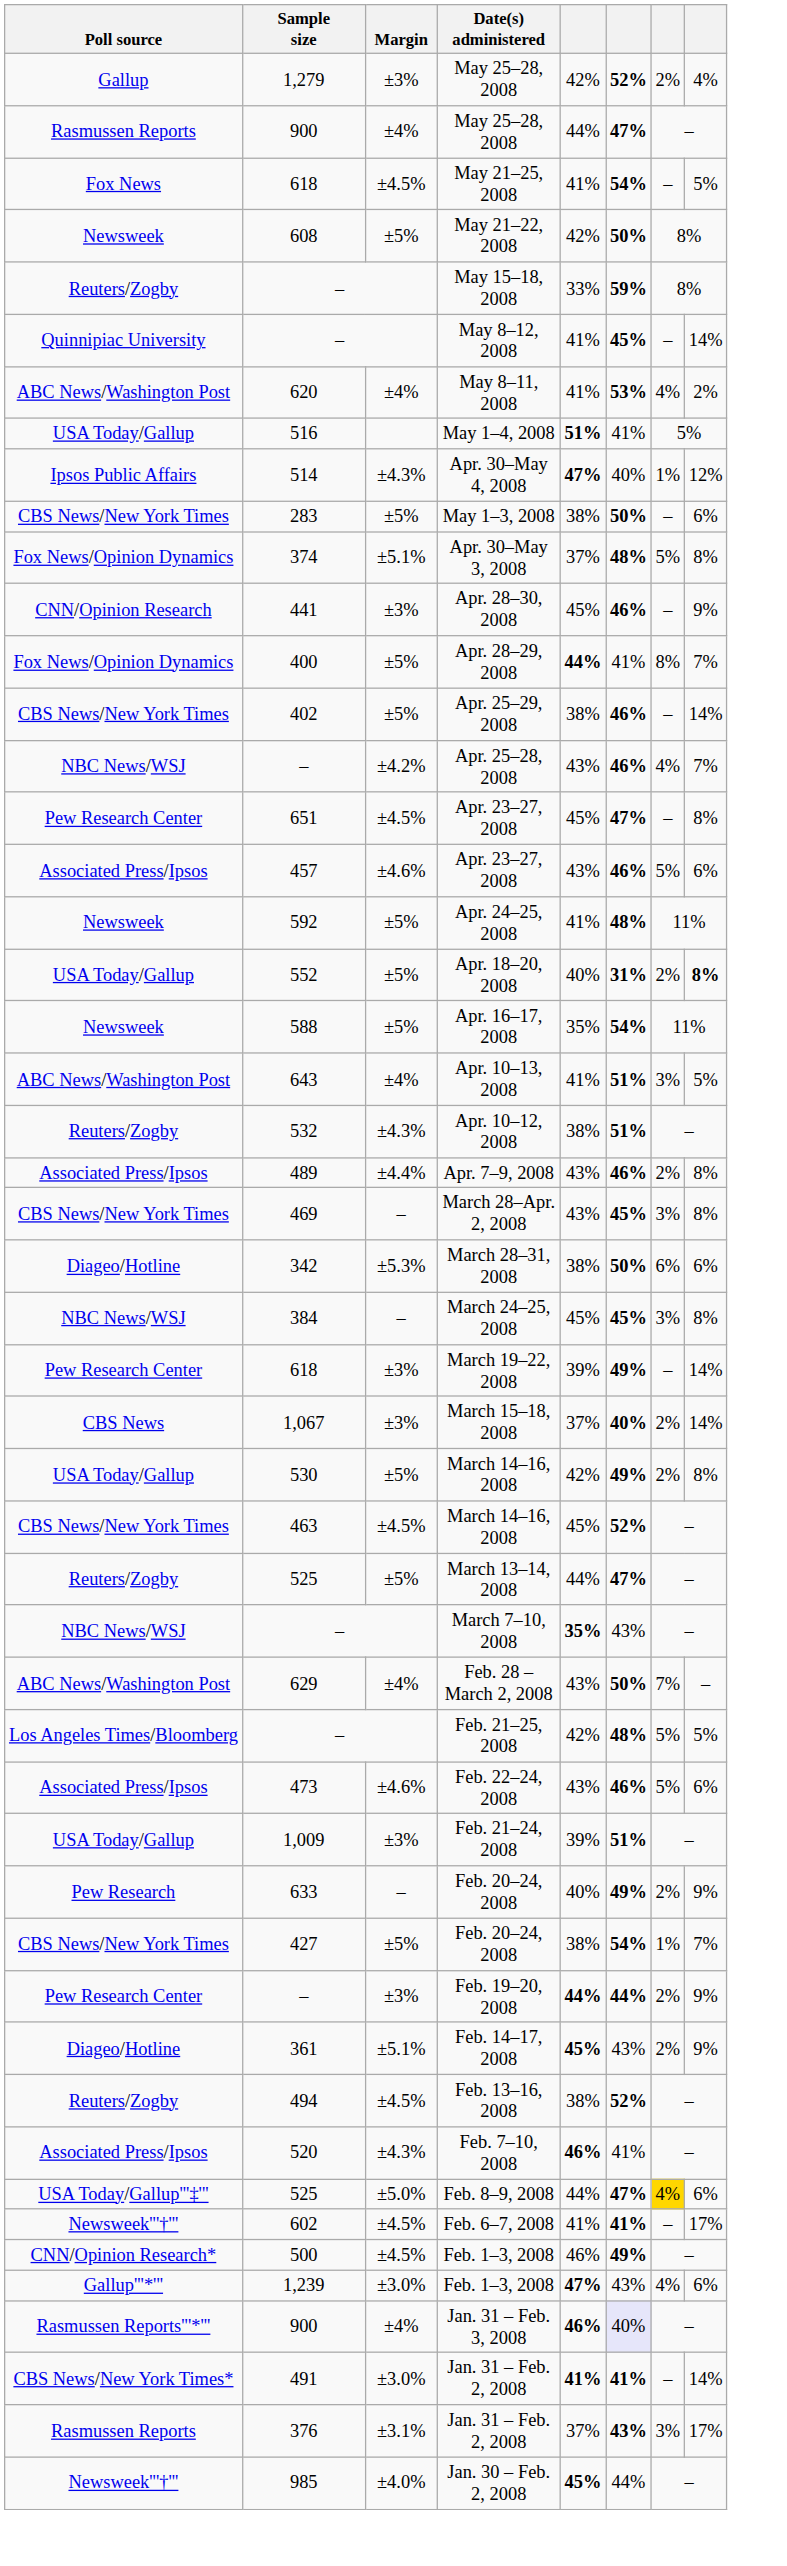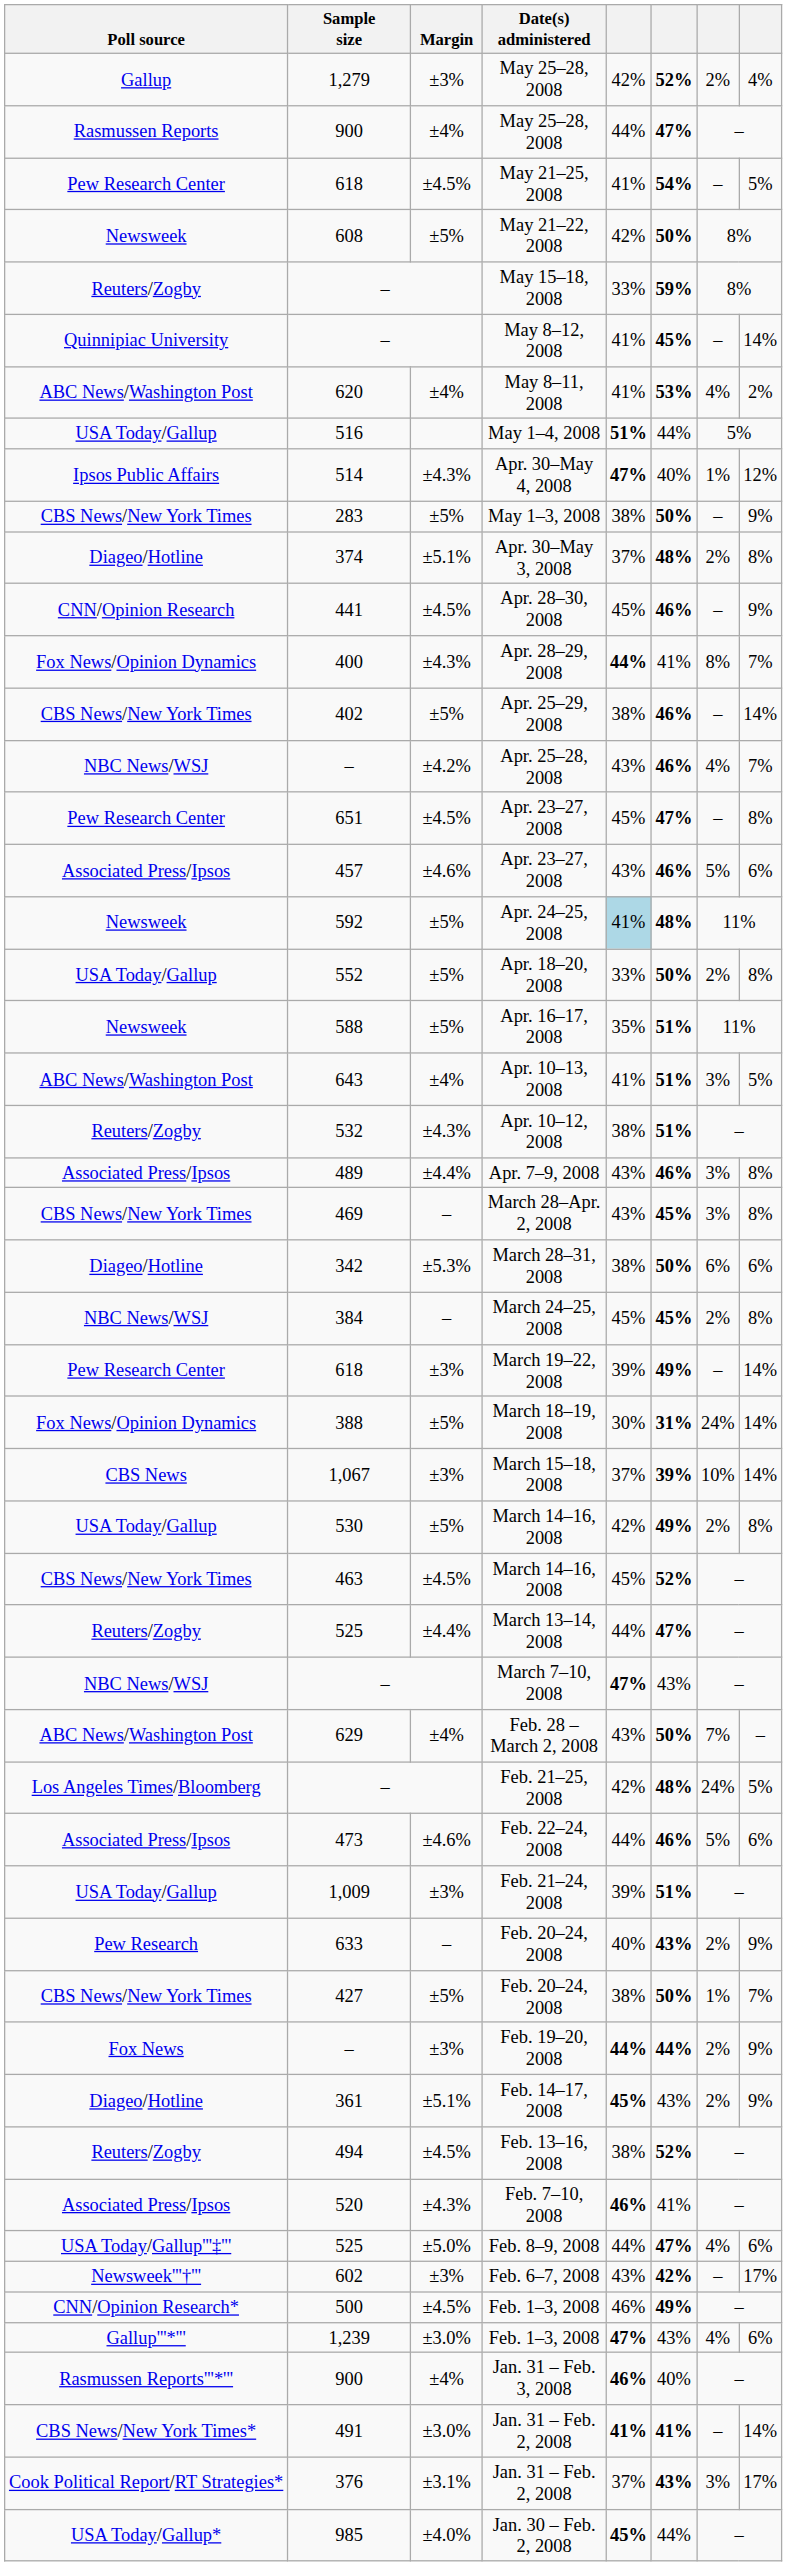May 21–25, 2008 | Poll source: Fox News -> Pew Research Center
May 1–4, 2008 | column 6: 41% -> 44%
May 1–3, 2008 | column 8: 6% -> 9%
Apr. 30–May 3, 2008 | Poll source: Fox News/Opinion Dynamics -> Diageo/Hotline
Apr. 30–May 3, 2008 | column 7: 5% -> 2%
Apr. 28–30, 2008 | Margin: ±3% -> ±4.5%
Apr. 28–29, 2008 | Margin: ±5% -> ±4.3%
Apr. 24–25, 2008 | column 5: no background -> lightblue background
Apr. 18–20, 2008 | column 5: 40% -> 33%
Apr. 18–20, 2008 | column 6: 31% -> 50%
Apr. 18–20, 2008 | column 8: bold -> normal
Apr. 16–17, 2008 | column 6: 54% -> 51%
Apr. 7–9, 2008 | column 7: 2% -> 3%
March 24–25, 2008 | column 7: 3% -> 2%
+ row: Fox News/Opinion Dynamics | 388 | ±5% | March 18–19, 2008 | 30% | 31% | 24% | 14%
March 15–18, 2008 | column 6: 40% -> 39%
March 15–18, 2008 | column 7: 2% -> 10%
March 13–14, 2008 | Margin: ±5% -> ±4.4%
March 7–10, 2008 | column 5: 35% -> 47%
Feb. 21–25, 2008 | column 7: 5% -> 24%
Feb. 22–24, 2008 | column 5: 43% -> 44%
633 / Feb. 20–24, 2008 | column 6: 49% -> 43%
427 / Feb. 20–24, 2008 | column 6: 54% -> 50%
Feb. 19–20, 2008 | Poll source: Pew Research Center -> Fox News
Feb. 8–9, 2008 | column 7: gold background -> no background
Feb. 6–7, 2008 | Margin: ±4.5% -> ±3%
Feb. 6–7, 2008 | column 5: 41% -> 43%
Feb. 6–7, 2008 | column 6: 41% -> 42%
Jan. 31 – Feb. 3, 2008 | column 6: lavender background -> no background
376 / Jan. 31 – Feb. 2, 2008 | Poll source: Rasmussen Reports -> Cook Political Report/RT Strategies*
Jan. 30 – Feb. 2, 2008 | Poll source: Newsweek'''†''' -> USA Today/Gallup*
